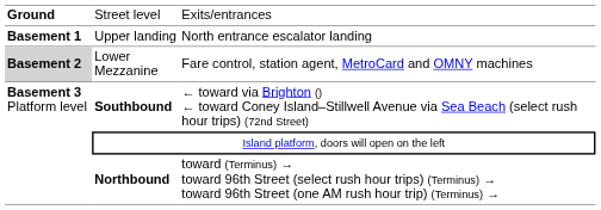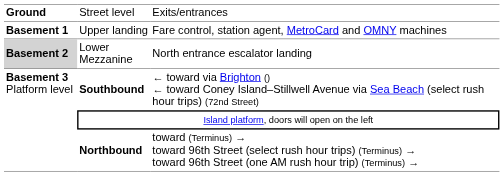Upper landing | column 3: North entrance escalator landing -> Fare control, station agent, MetroCard and OMNY machines
Lower Mezzanine | column 3: Fare control, station agent, MetroCard and OMNY machines -> North entrance escalator landing
